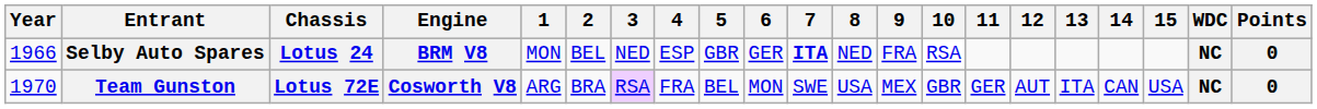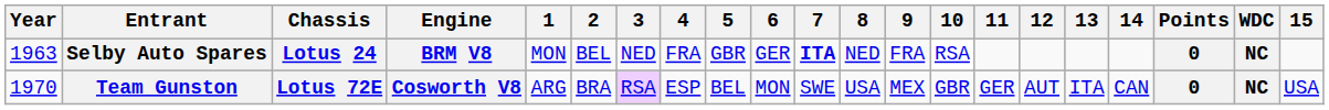columns swapped: 15 <-> Points
Selby Auto Spares | Year: 1966 -> 1963
Selby Auto Spares | 4: ESP -> FRA
Team Gunston | 4: FRA -> ESP
